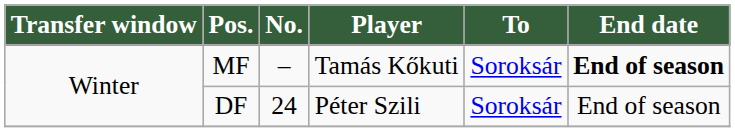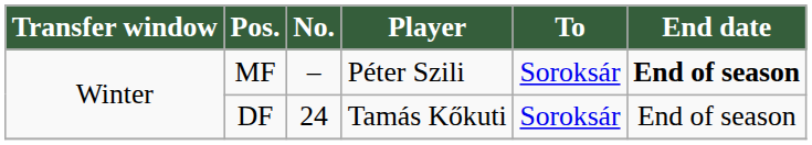MF | Player: Tamás Kőkuti -> Péter Szili
DF | Player: Péter Szili -> Tamás Kőkuti
